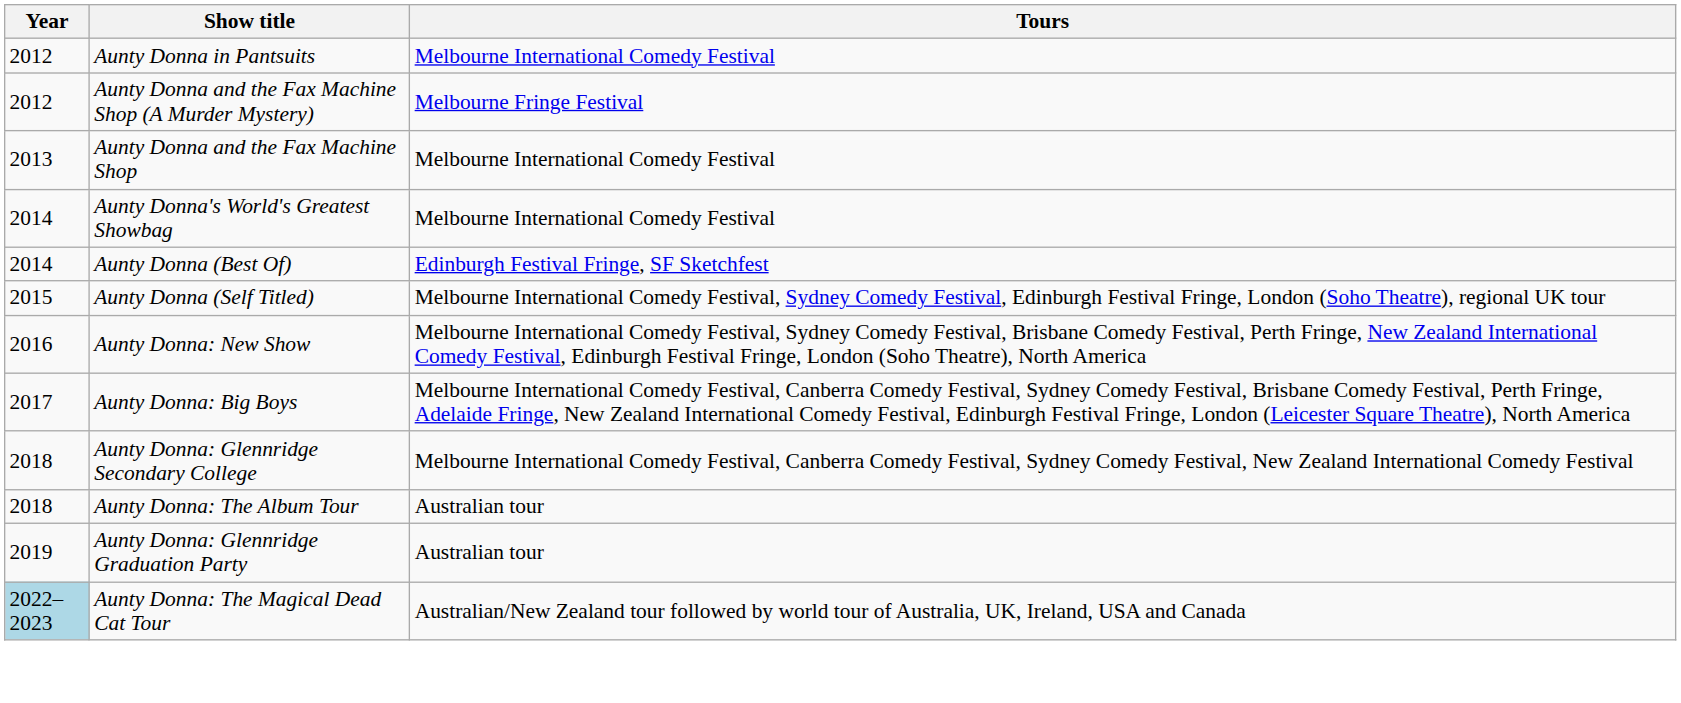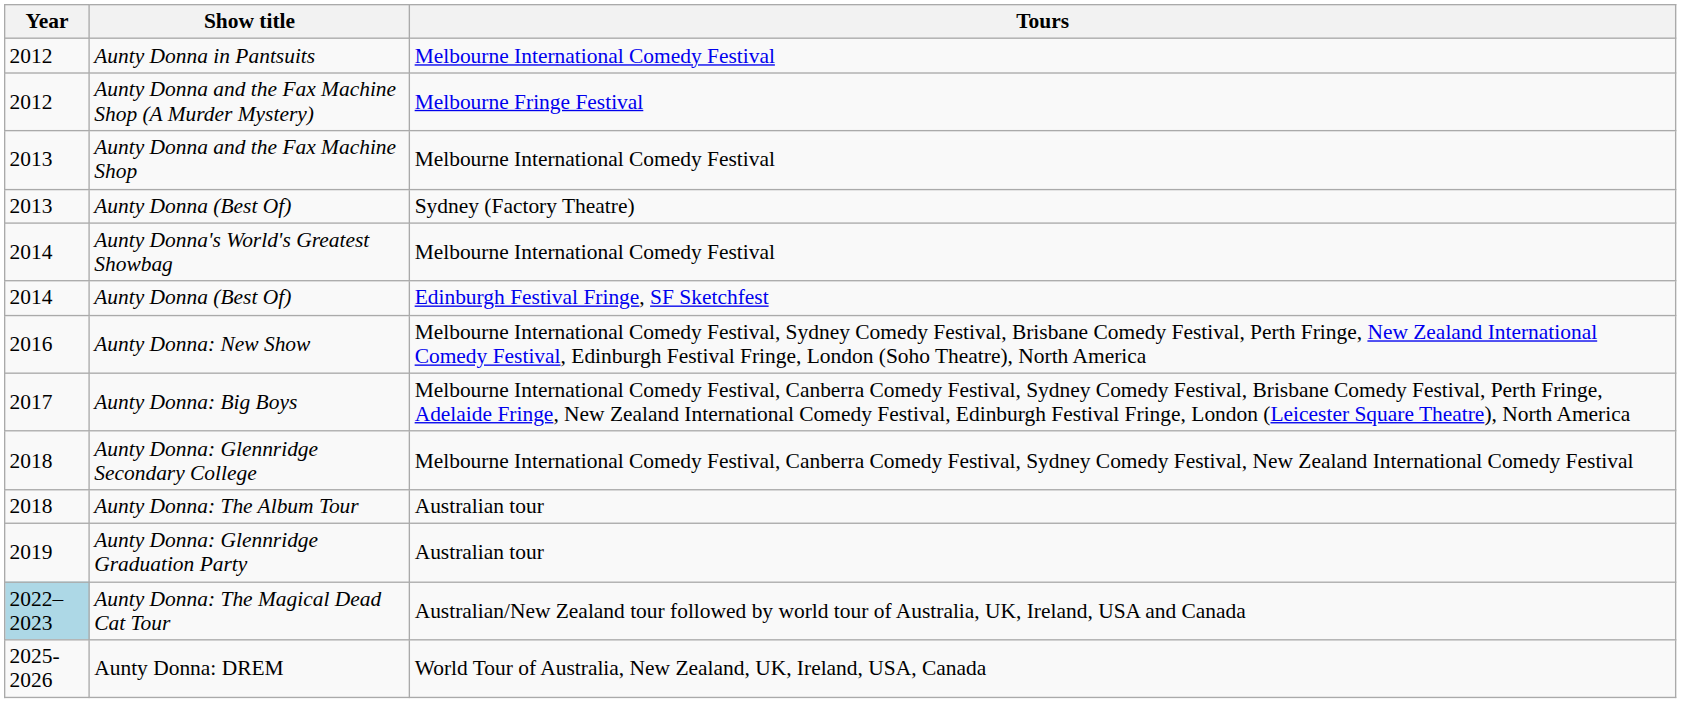+ row: 2013 | Aunty Donna (Best Of) | Sydney (Factory Theatre)
- row: 2015 | Aunty Donna (Self Titled) | Melbourne International Comedy Festival, Sydney Comedy Festival, Edinburgh Festival Fringe, London (Soho Theatre), regional UK tour
+ row: 2025- 2026 | Aunty Donna: DREM | World Tour of Australia, New Zealand, UK, Ireland, USA, Canada
